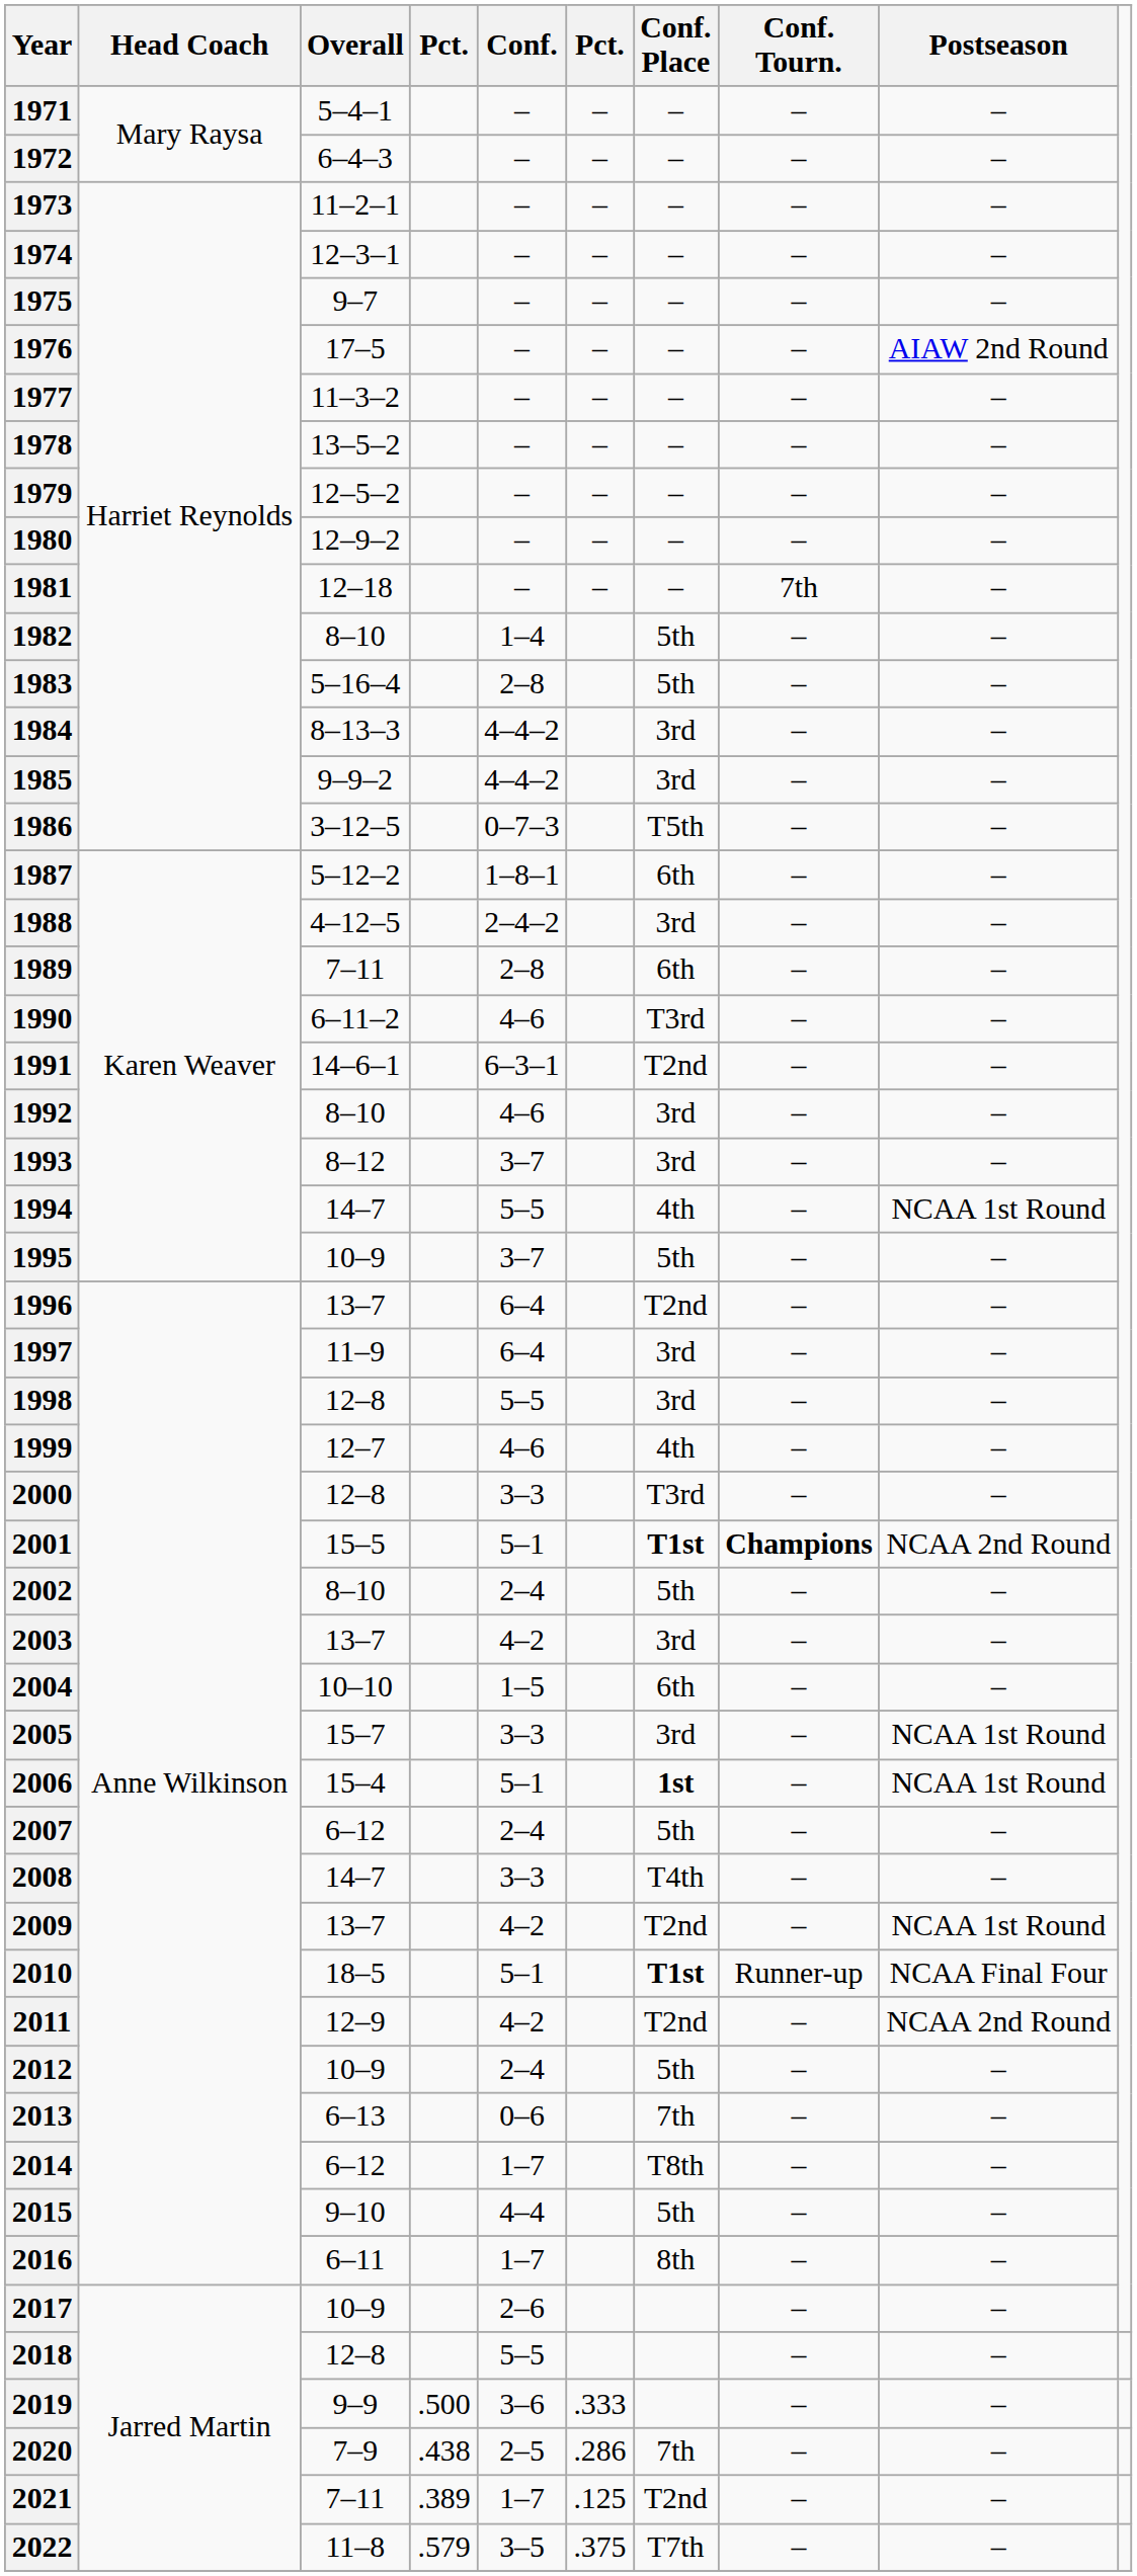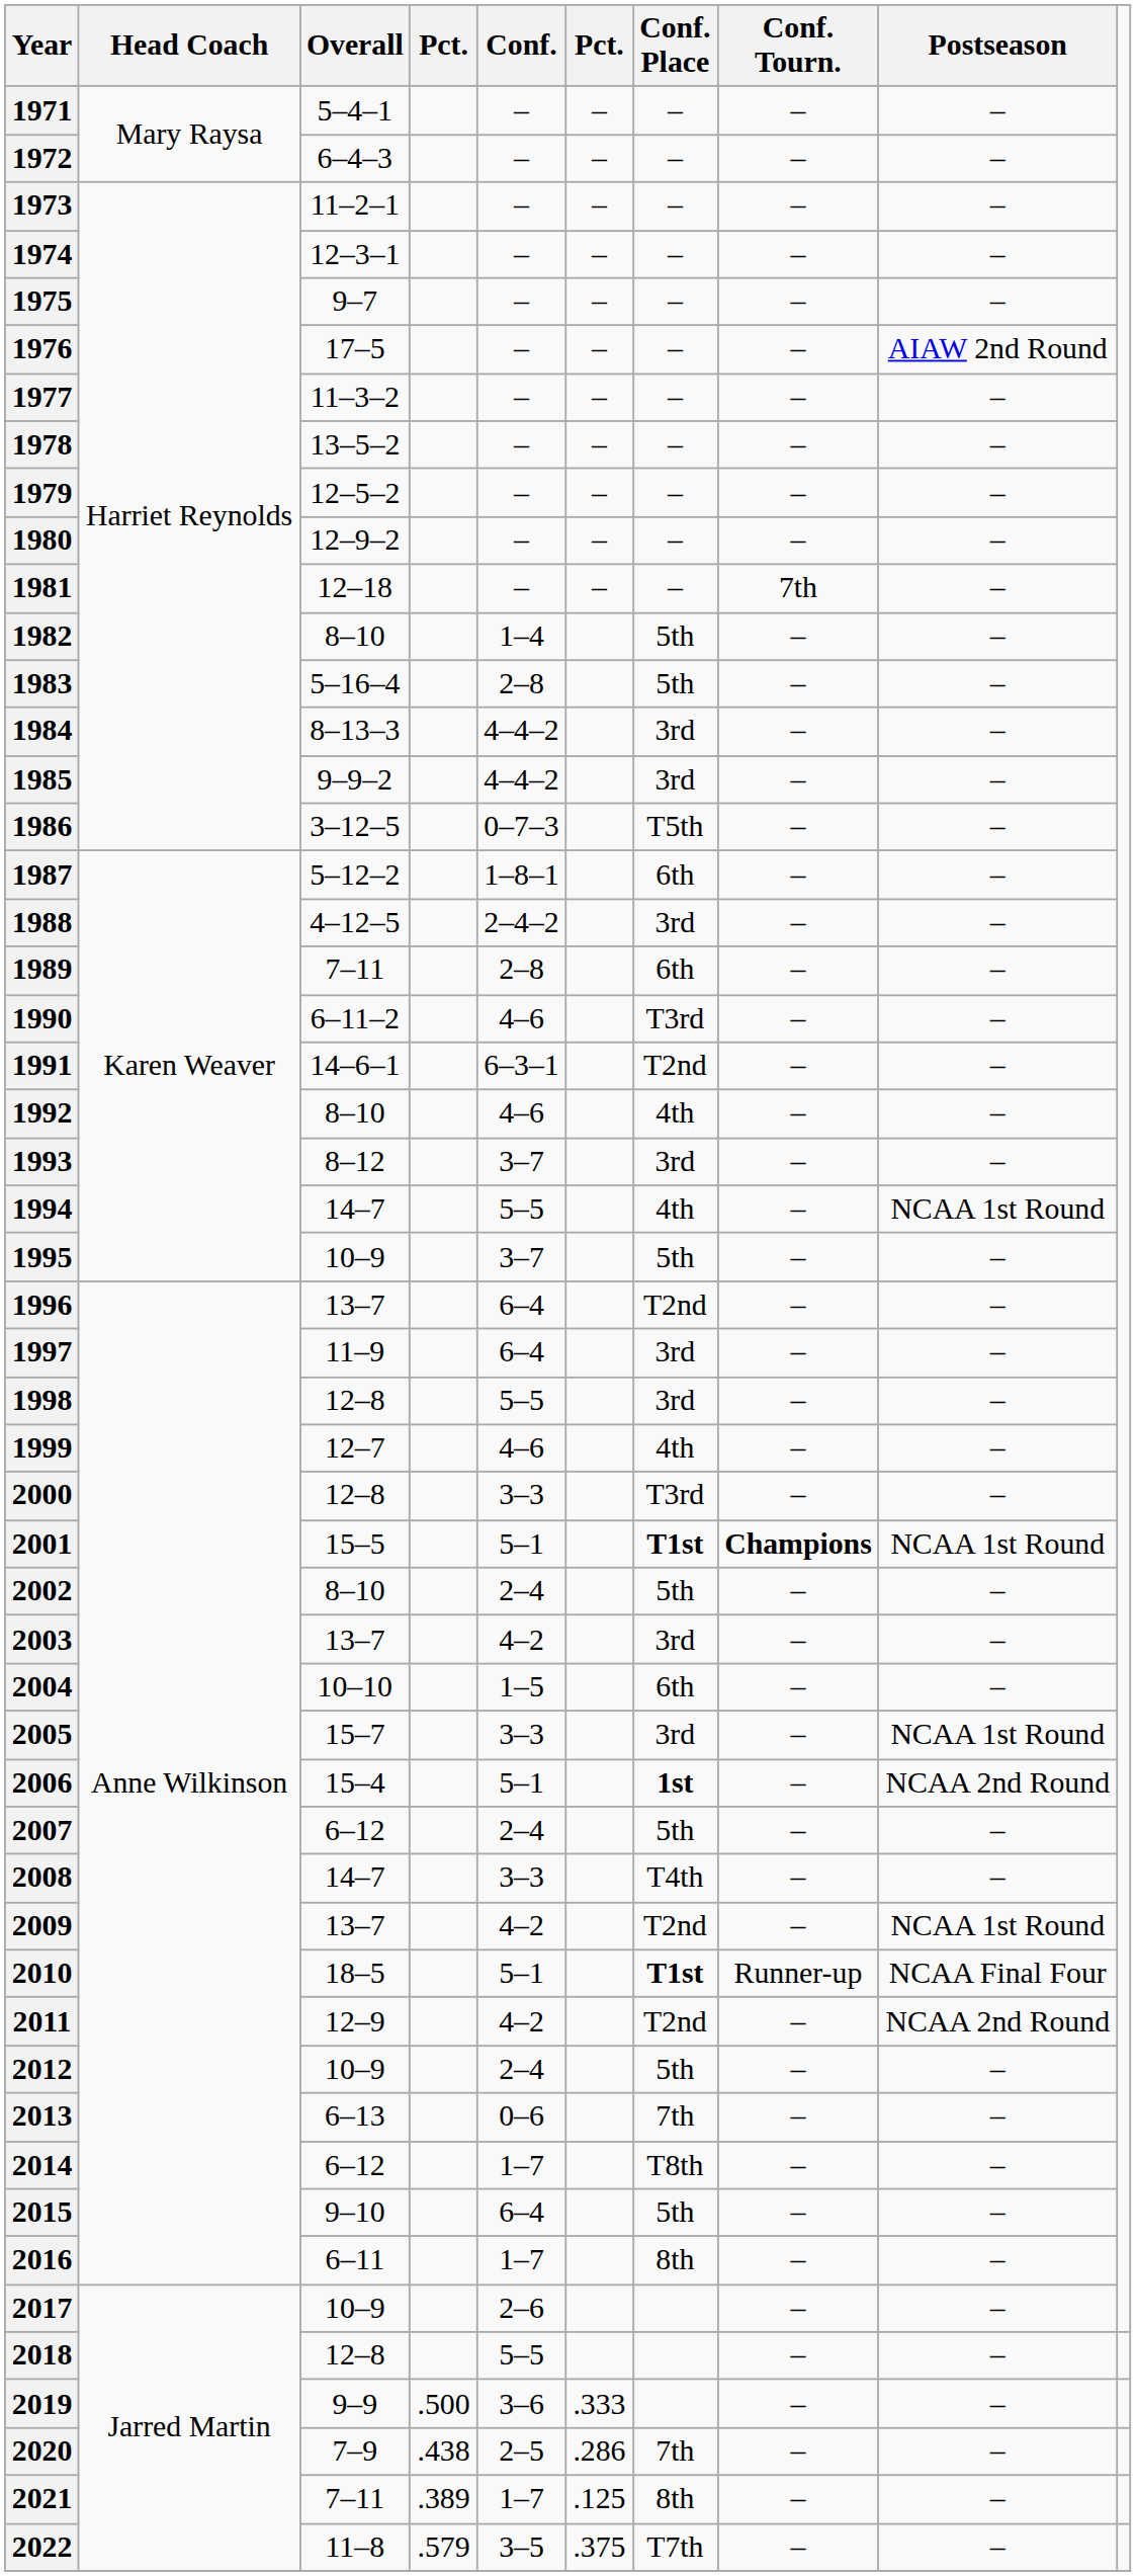1992 | Conf. Place: 3rd -> 4th
2001 | Postseason: NCAA 2nd Round -> NCAA 1st Round
2006 | Postseason: NCAA 1st Round -> NCAA 2nd Round
2015 | Conf.: 4–4 -> 6–4
2021 | Conf. Place: T2nd -> 8th
